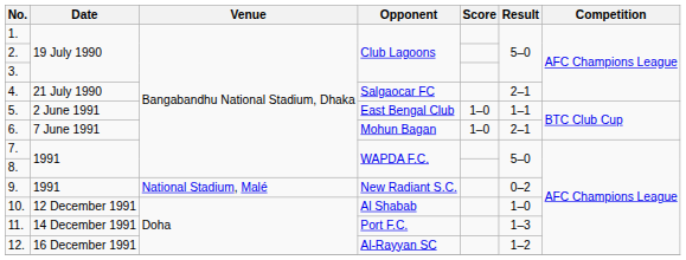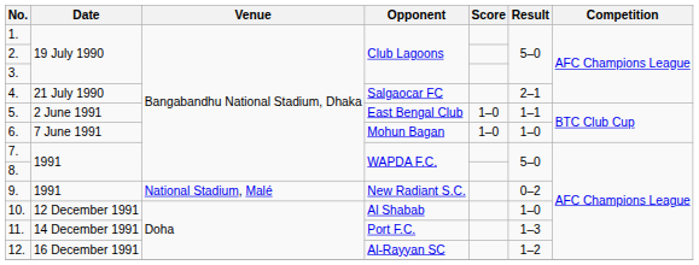6. | Result: 2–1 -> 1–0
